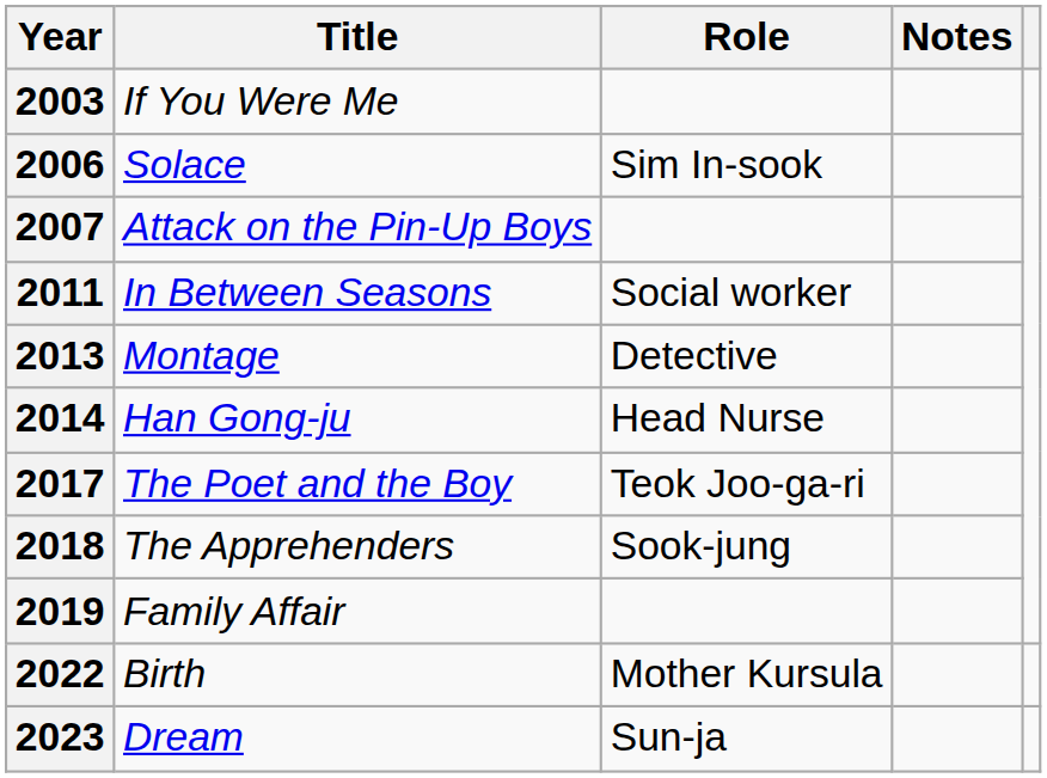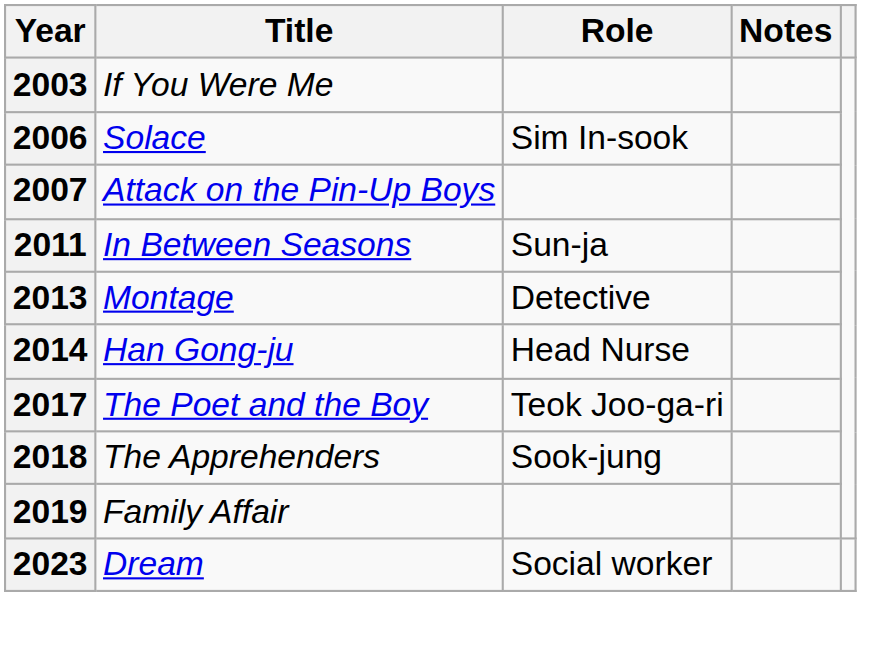2011 | Role: Social worker -> Sun-ja
- row: 2022 | Birth | Mother Kursula
2023 | Role: Sun-ja -> Social worker
